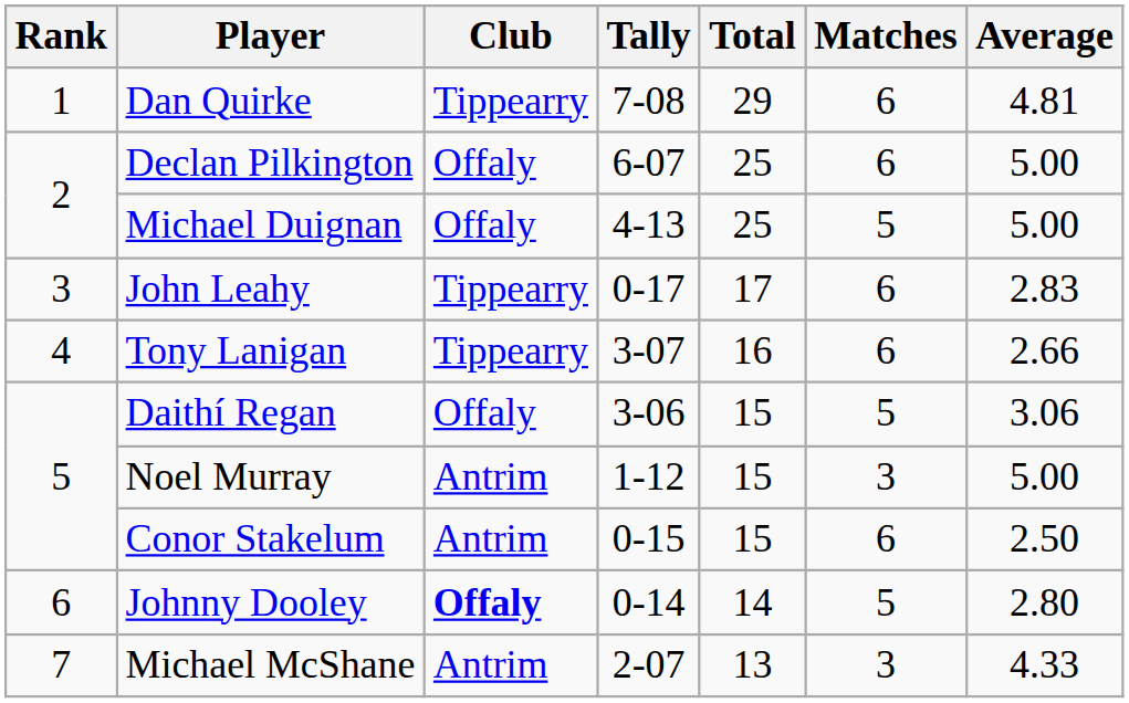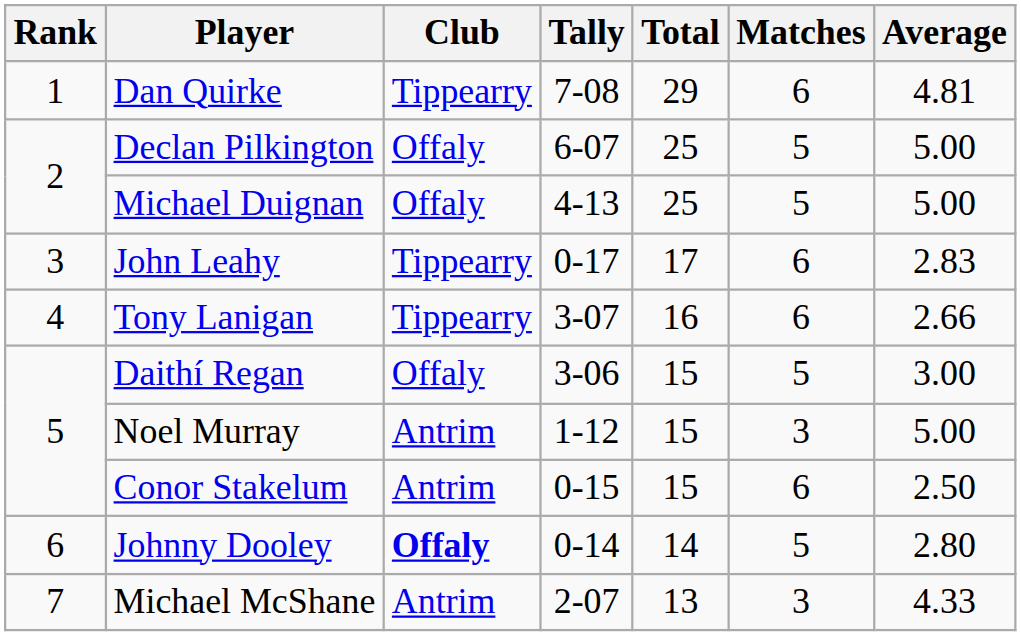Declan Pilkington | Matches: 6 -> 5
Daithí Regan | Average: 3.06 -> 3.00
